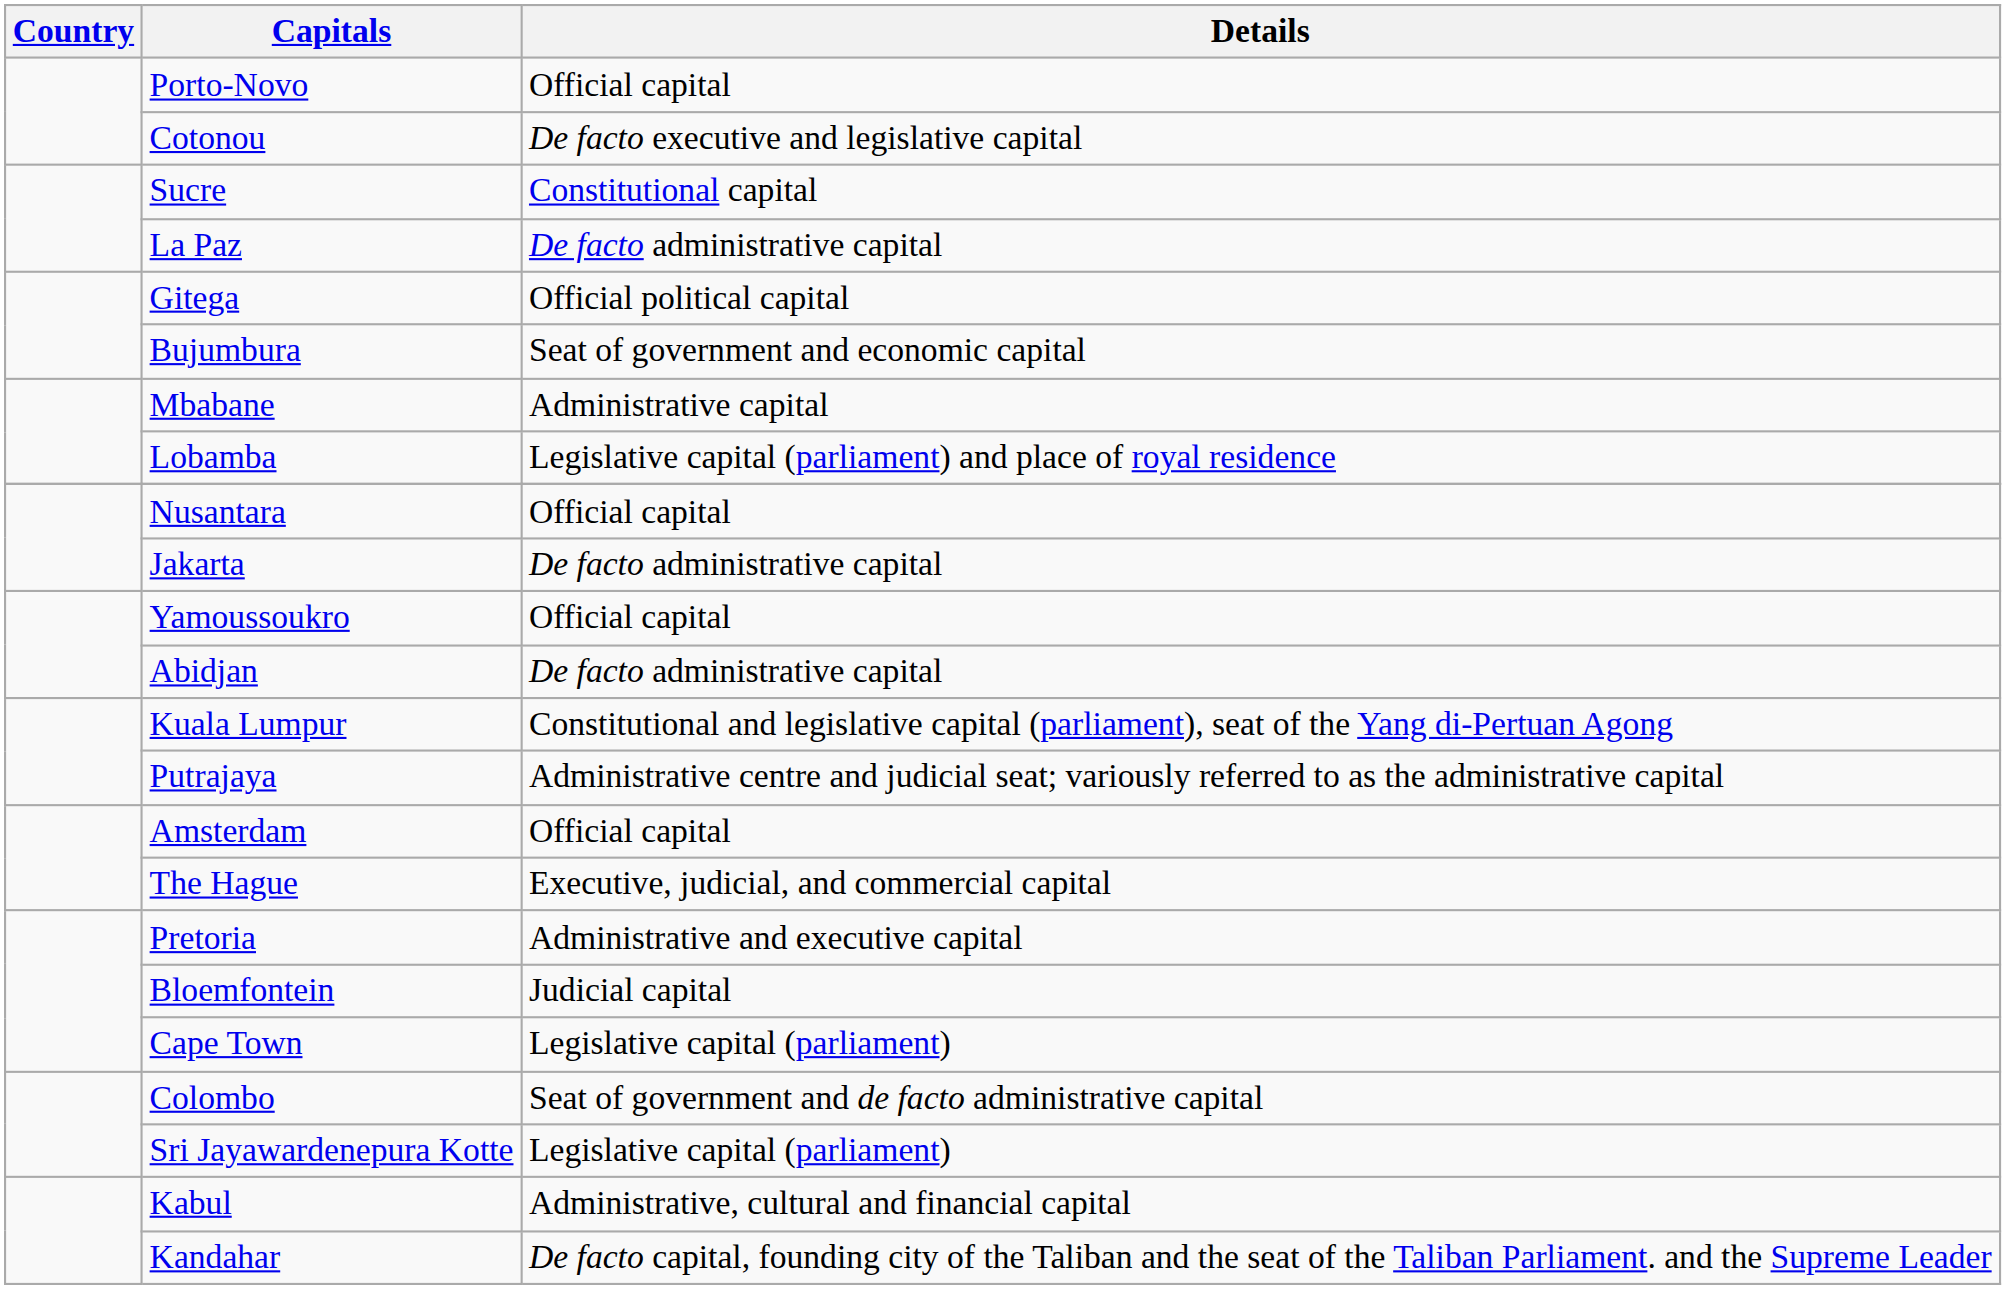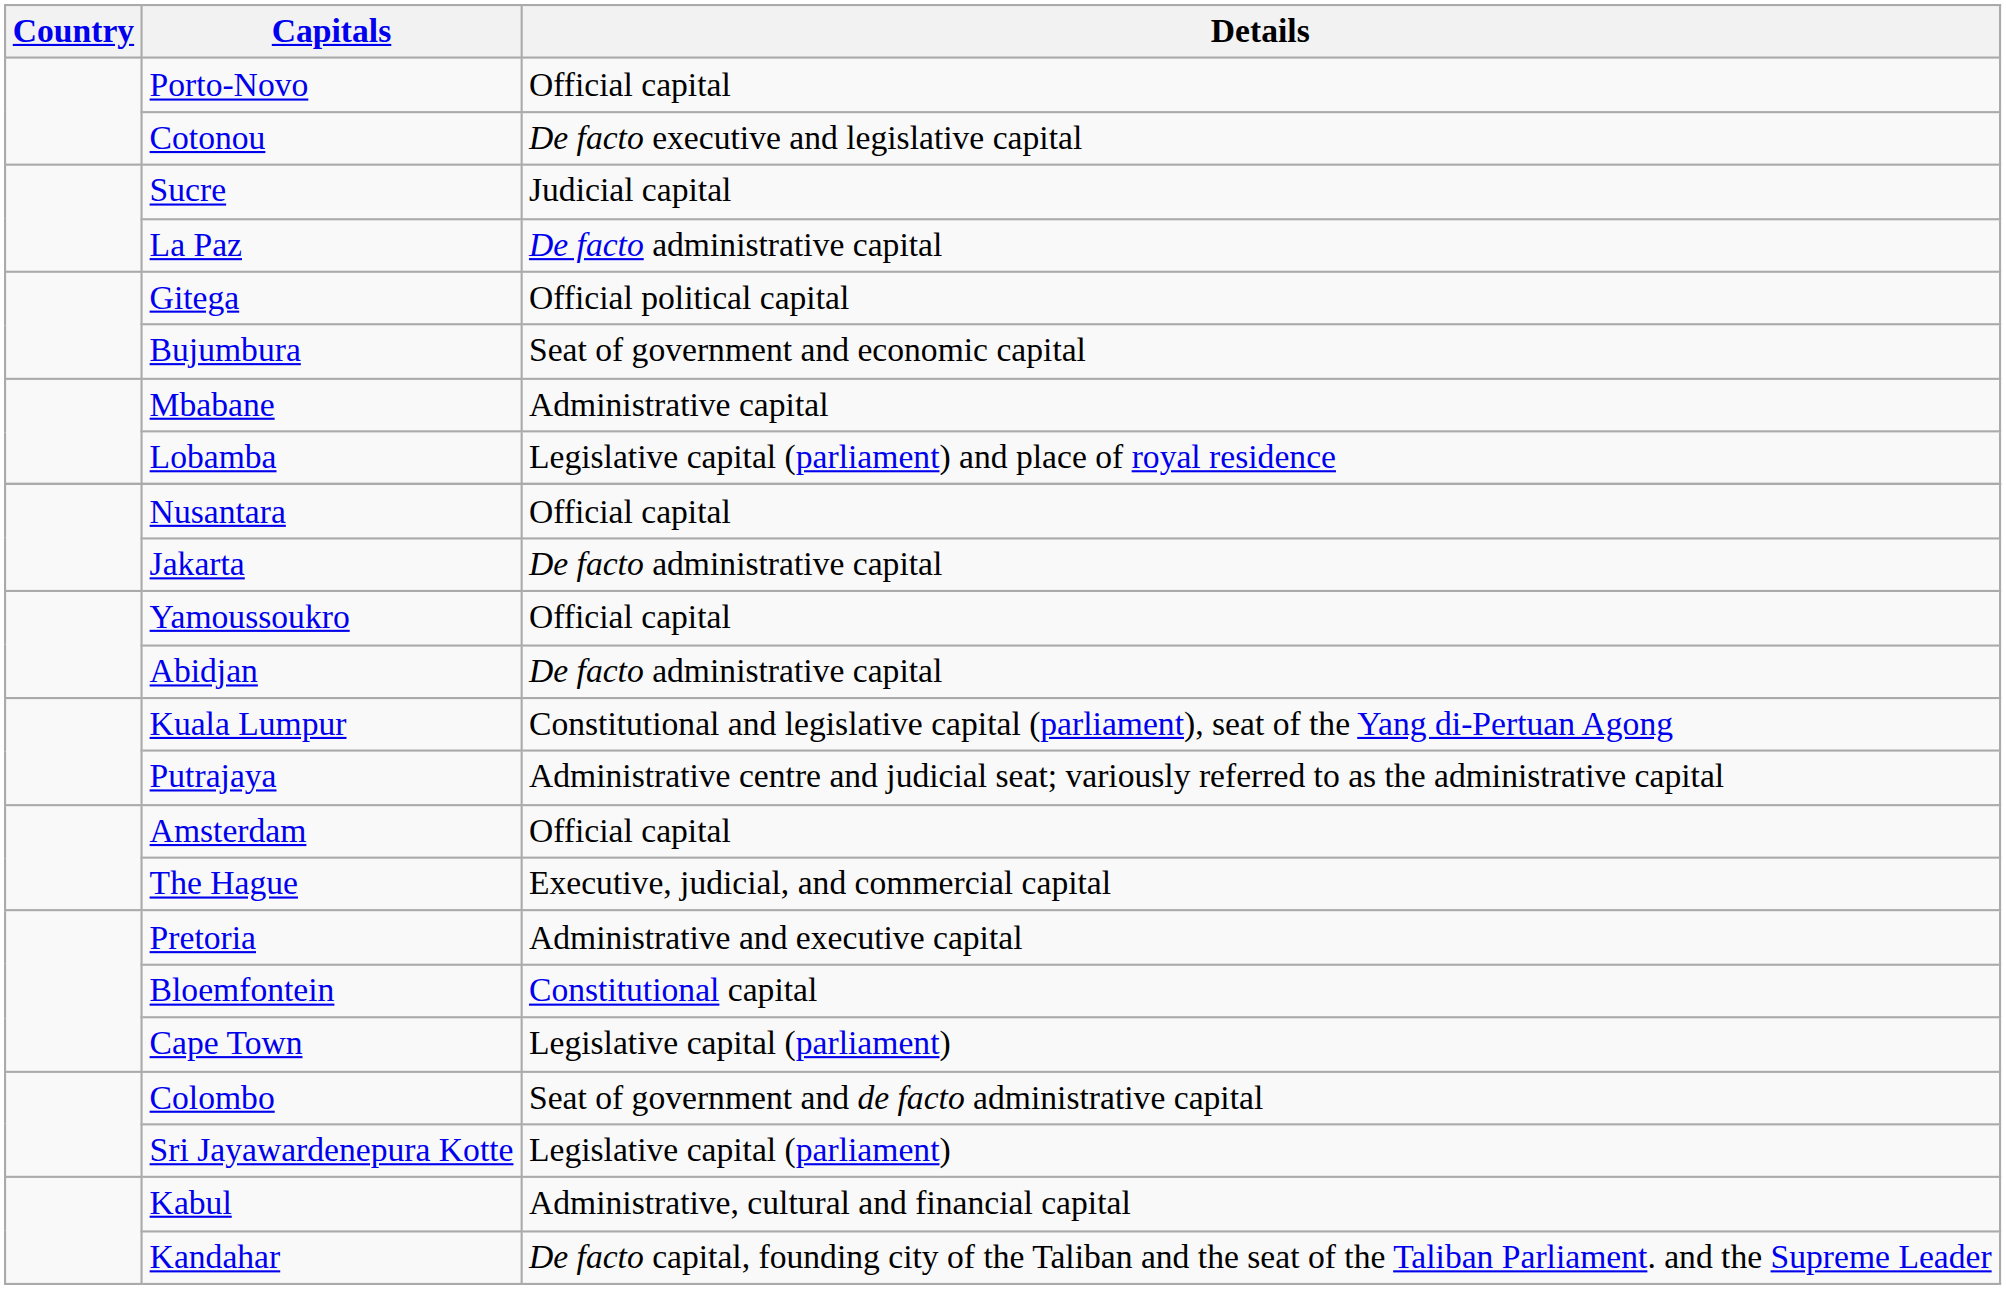Sucre | Details: Constitutional capital -> Judicial capital
Bloemfontein | Details: Judicial capital -> Constitutional capital
